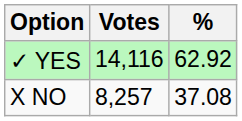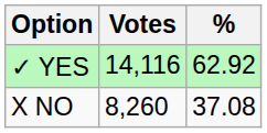X NO | Votes: 8,257 -> 8,260
